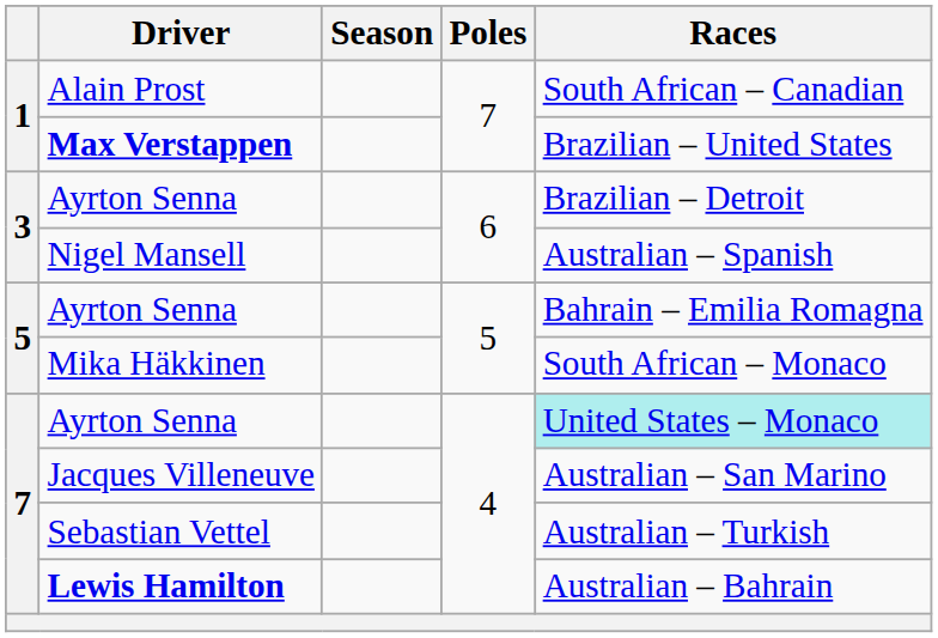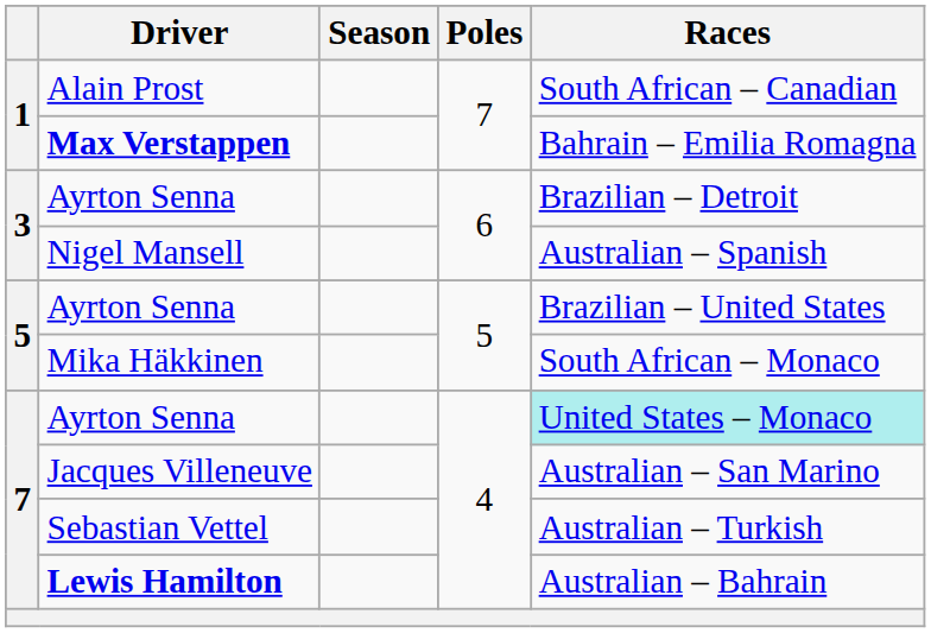Max Verstappen | Races: Brazilian – United States -> Bahrain – Emilia Romagna
5 / Ayrton Senna | Races: Bahrain – Emilia Romagna -> Brazilian – United States
